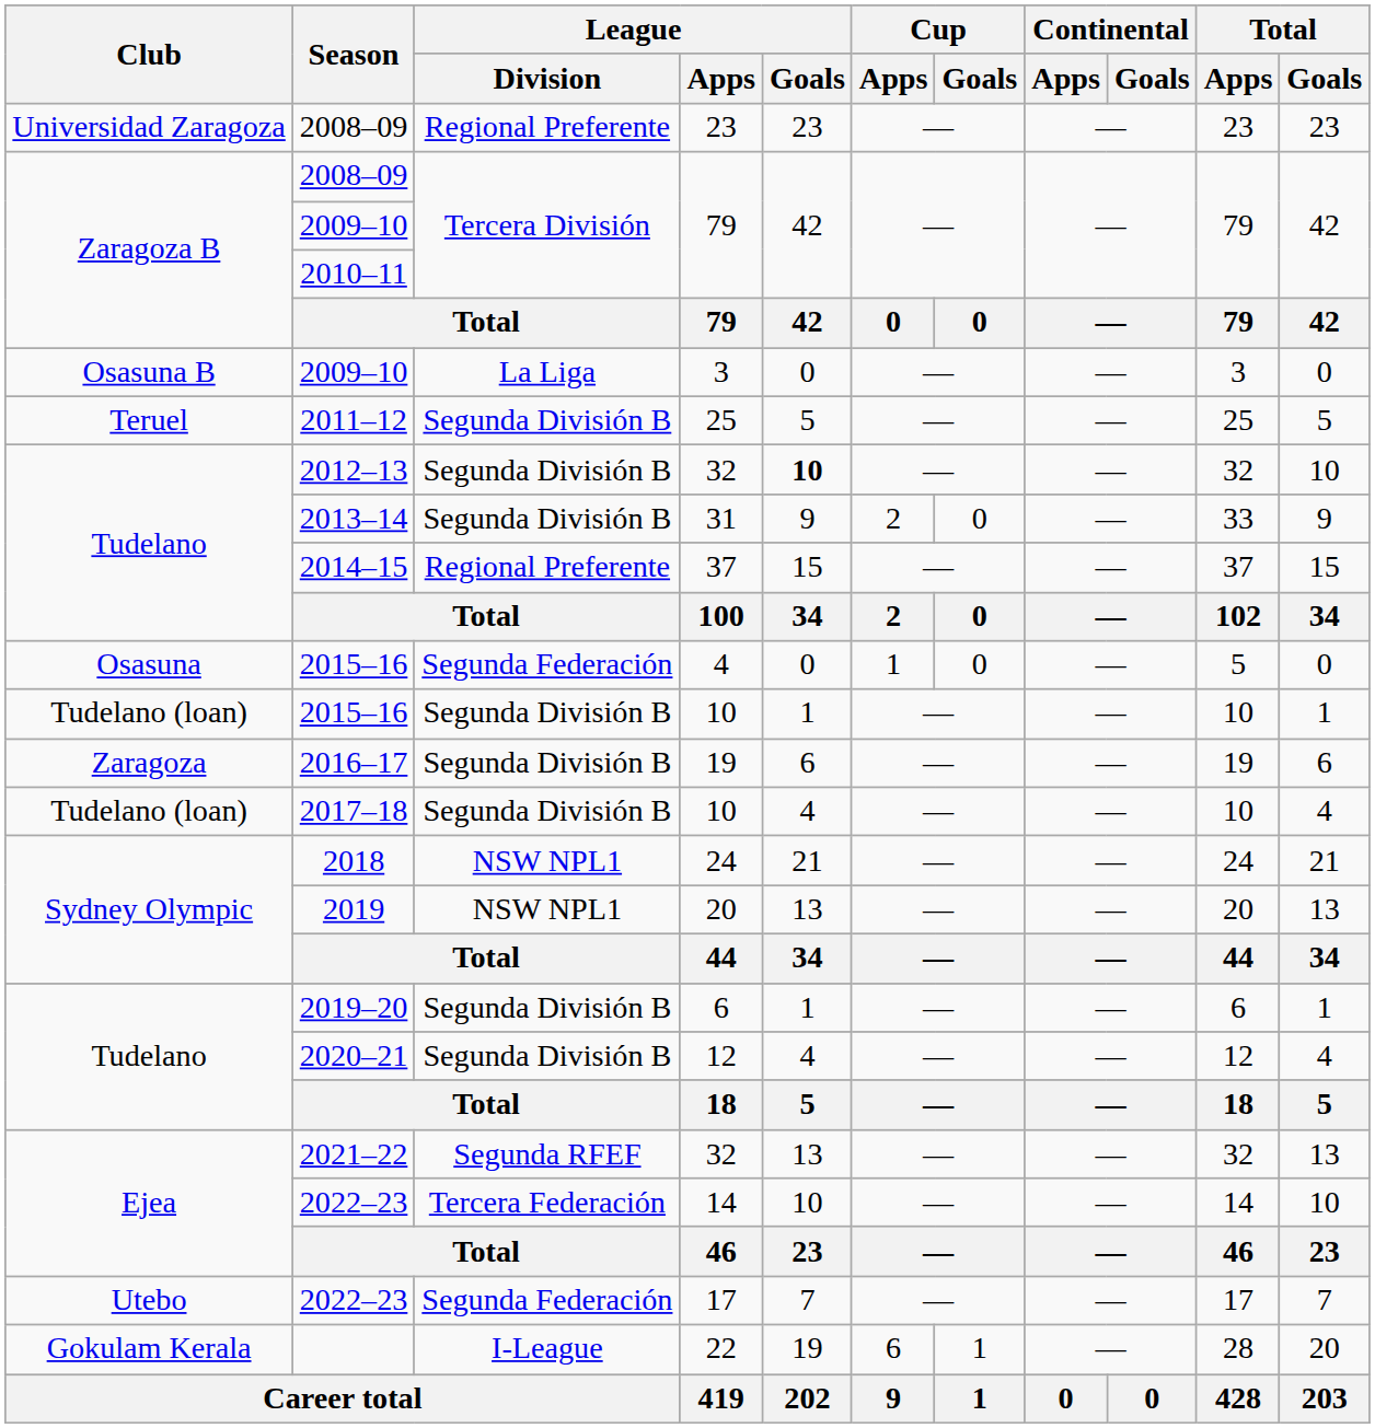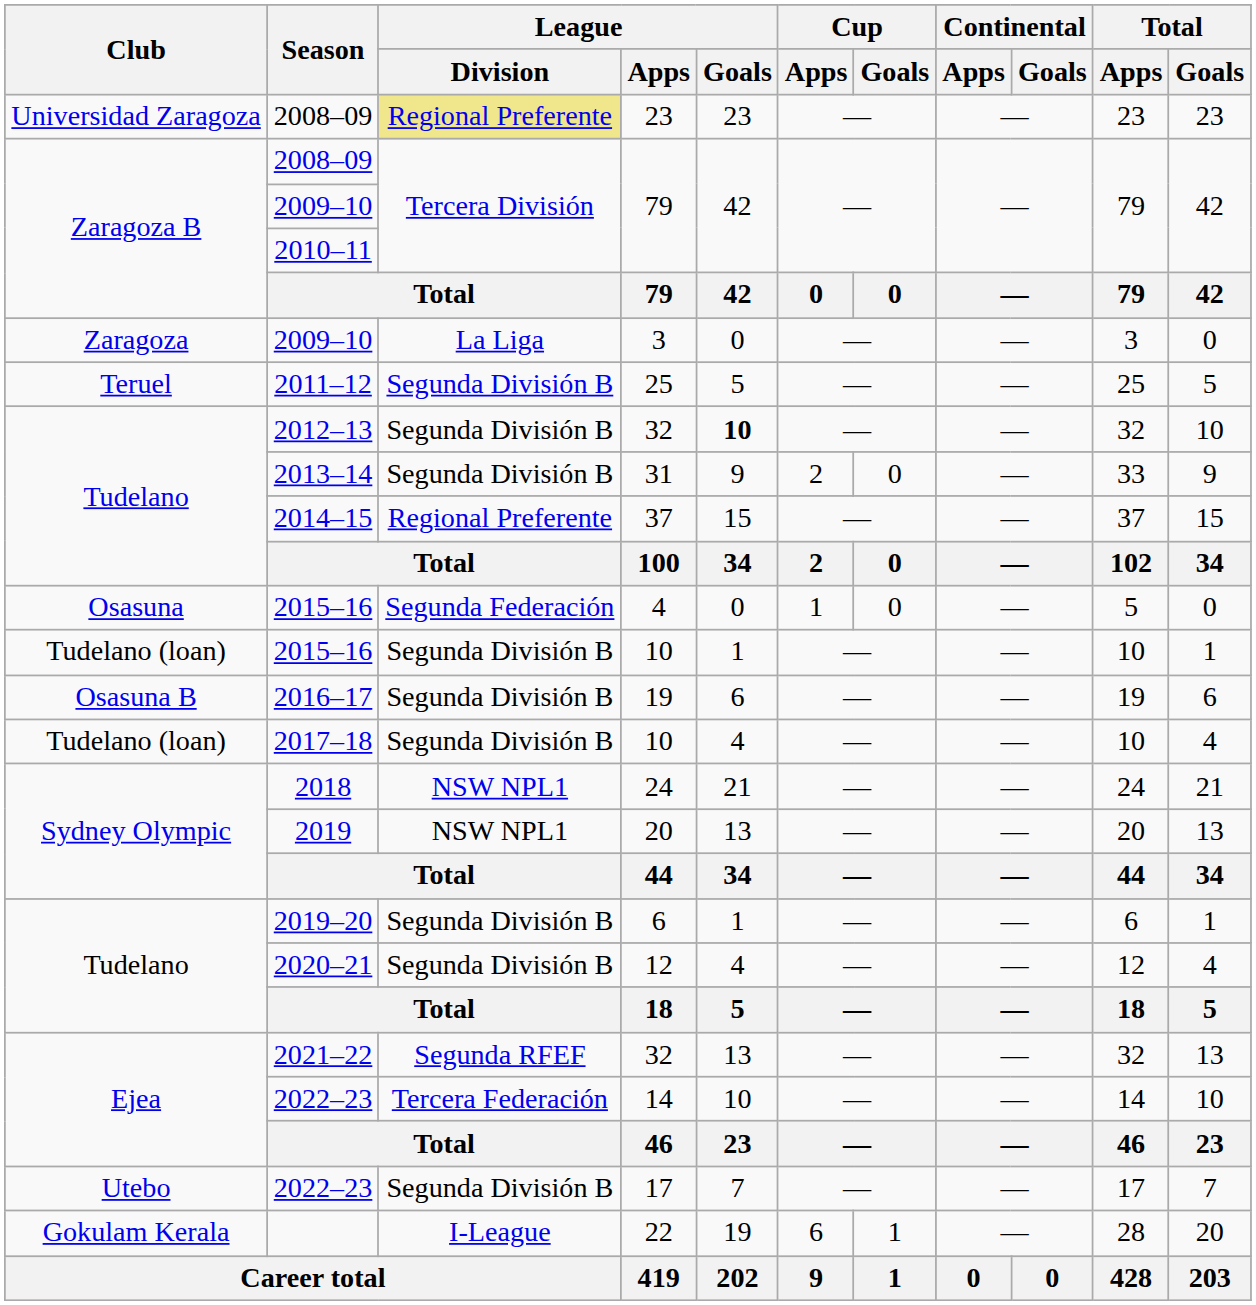2008–09 / 23 | League / Division: no background -> khaki background
2009–10 / 3 | Club: Osasuna B -> Zaragoza
2016–17 | Club: Zaragoza -> Osasuna B
2022–23 / 17 | League / Division: Segunda Federación -> Segunda División B
